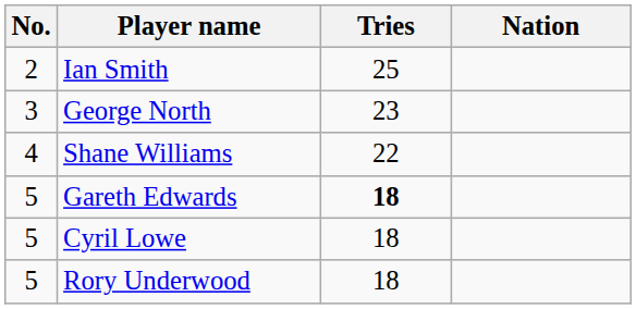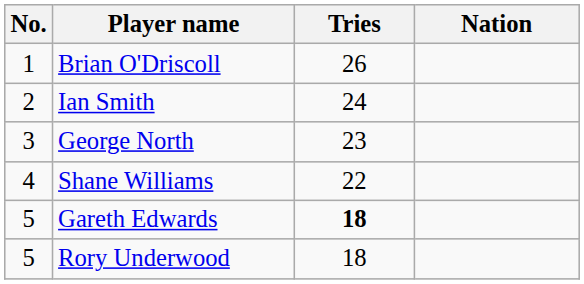+ row: 1 | Brian O'Driscoll | 26
Ian Smith | Tries: 25 -> 24
- row: 5 | Cyril Lowe | 18
